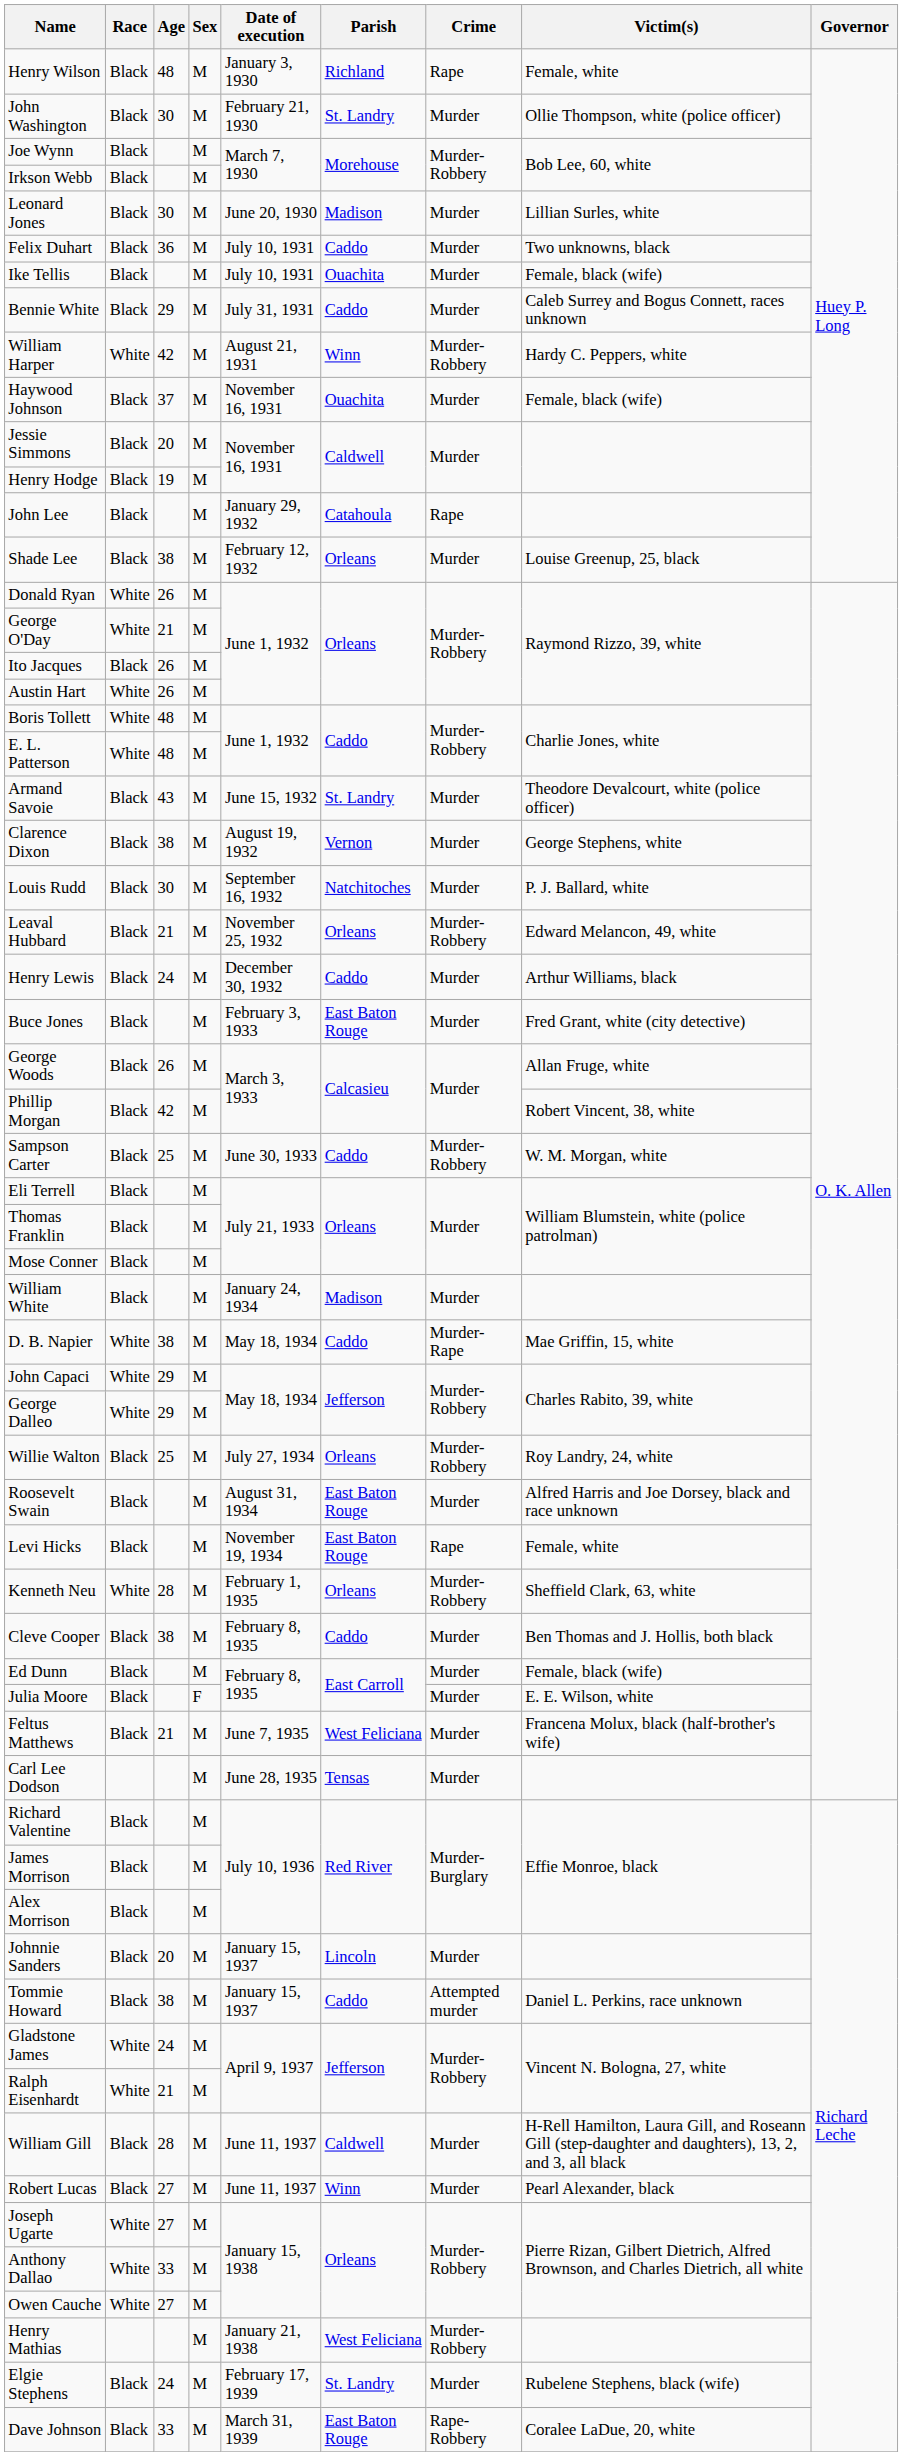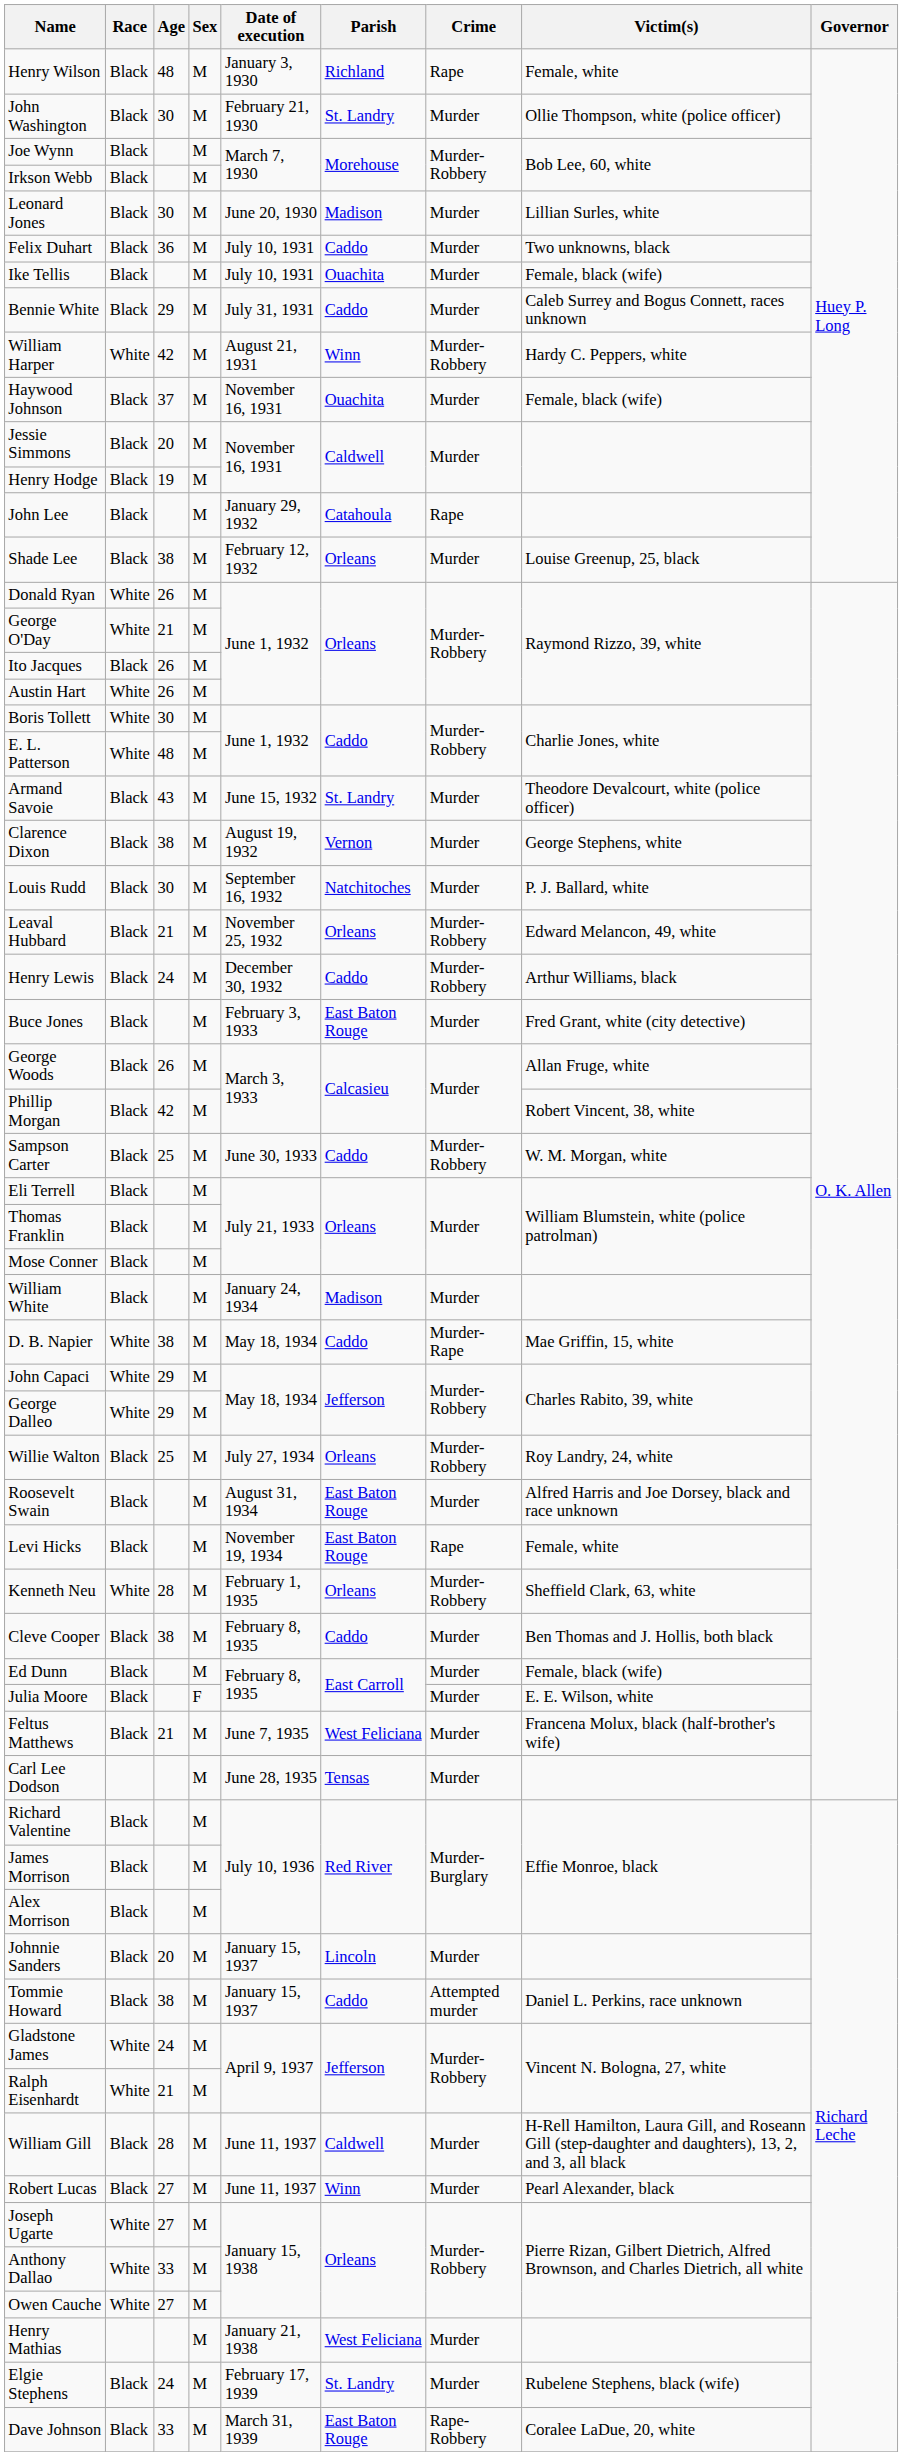Boris Tollett | Age: 48 -> 30
Henry Lewis | Crime: Murder -> Murder-Robbery
Henry Mathias | Crime: Murder-Robbery -> Murder
